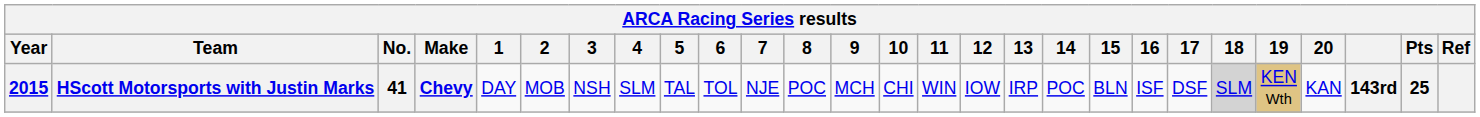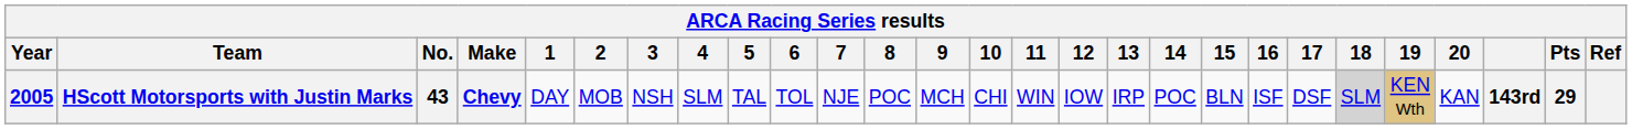HScott Motorsports with Justin Marks | Year: 2015 -> 2005
HScott Motorsports with Justin Marks | No.: 41 -> 43
HScott Motorsports with Justin Marks | Pts: 25 -> 29
